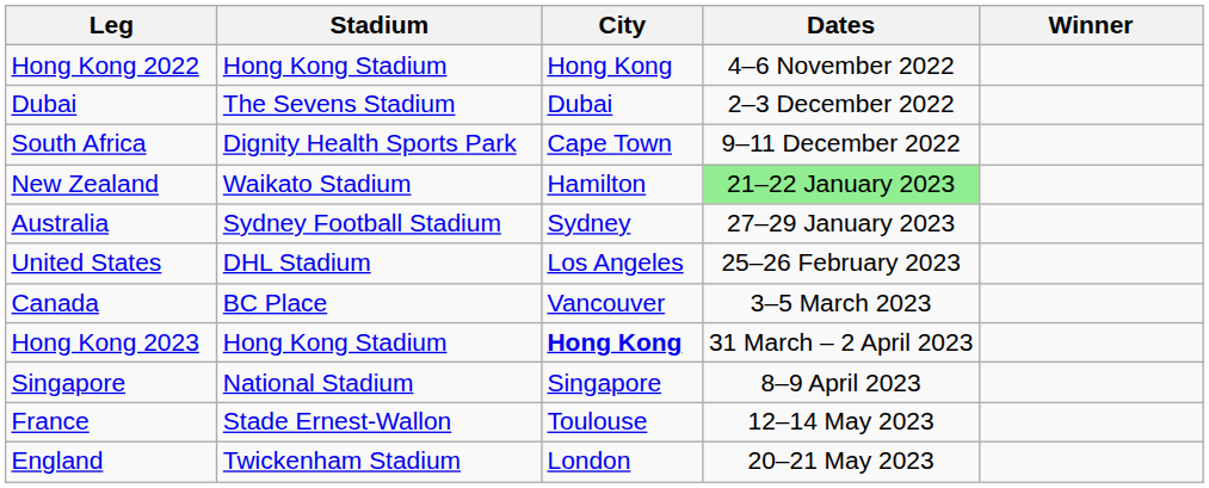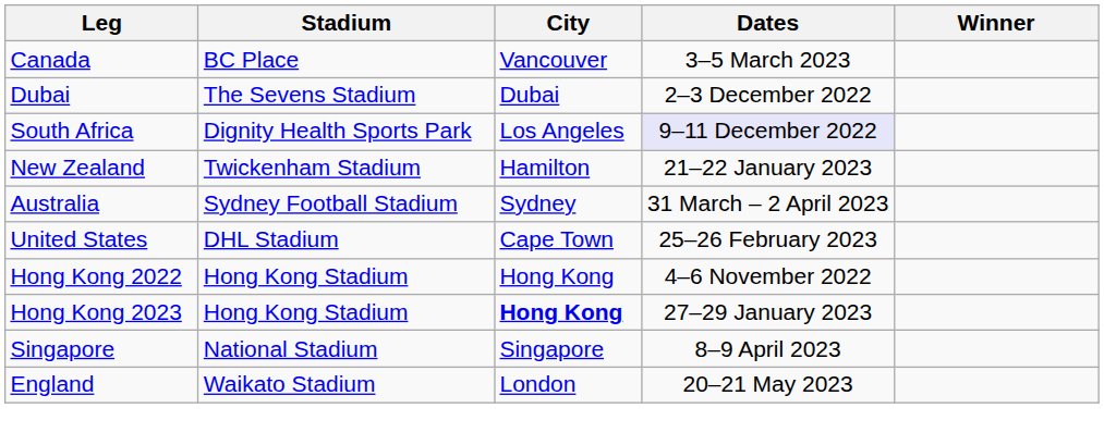rows swapped: Hong Kong 2022 <-> Canada
South Africa | City: Cape Town -> Los Angeles
South Africa | Dates: no background -> lavender background
New Zealand | Stadium: Waikato Stadium -> Twickenham Stadium
New Zealand | Dates: lightgreen background -> no background
Australia | Dates: 27–29 January 2023 -> 31 March – 2 April 2023
United States | City: Los Angeles -> Cape Town
Hong Kong 2023 | Dates: 31 March – 2 April 2023 -> 27–29 January 2023
- row: France | Stade Ernest-Wallon | Toulouse | 12–14 May 2023
England | Stadium: Twickenham Stadium -> Waikato Stadium
